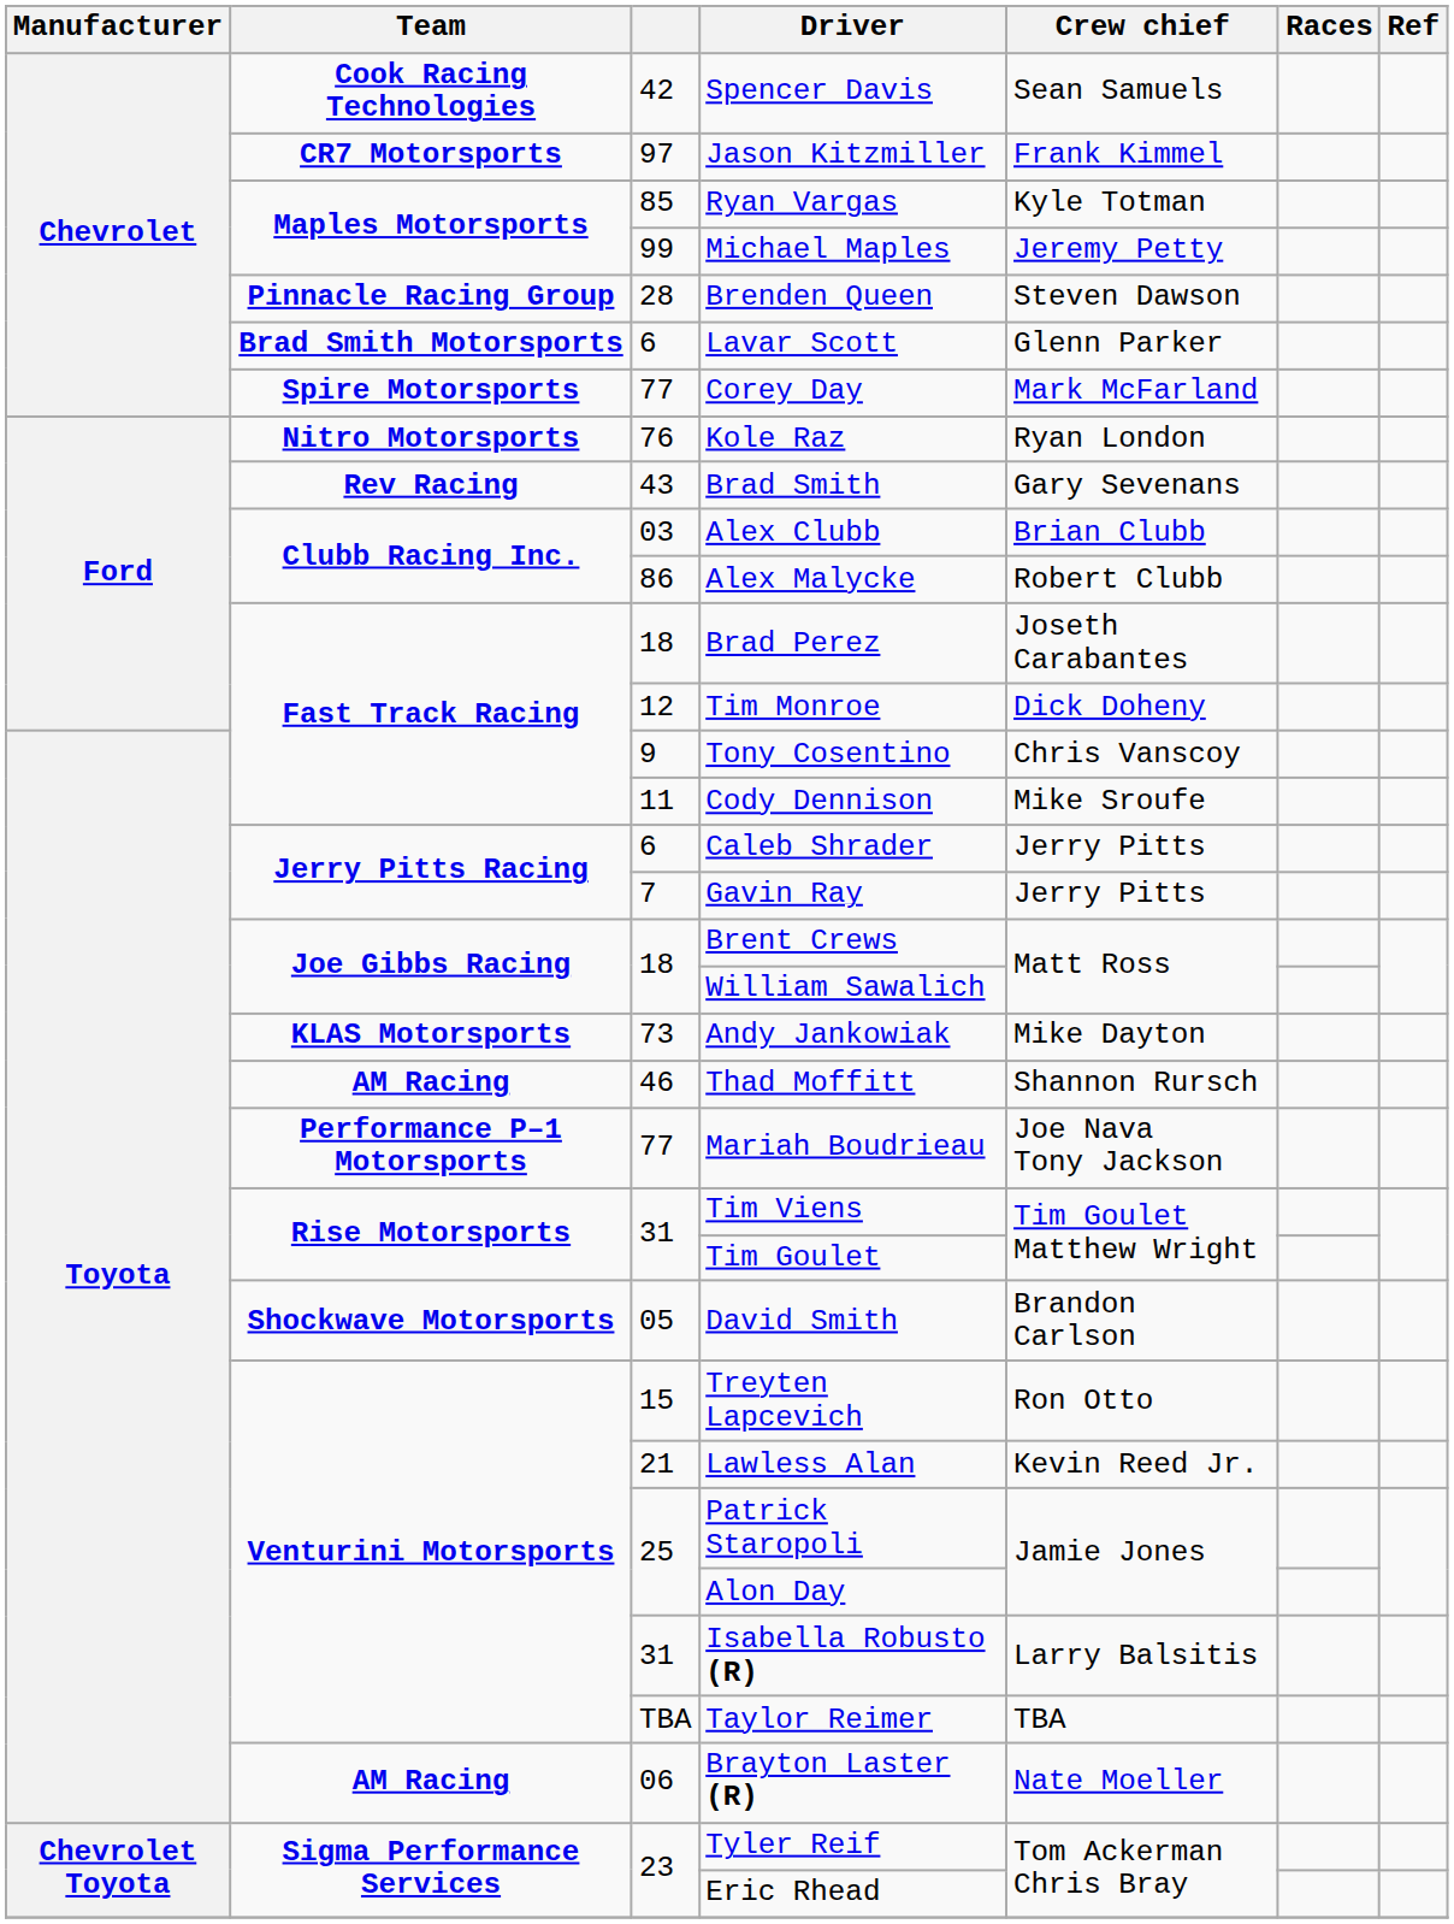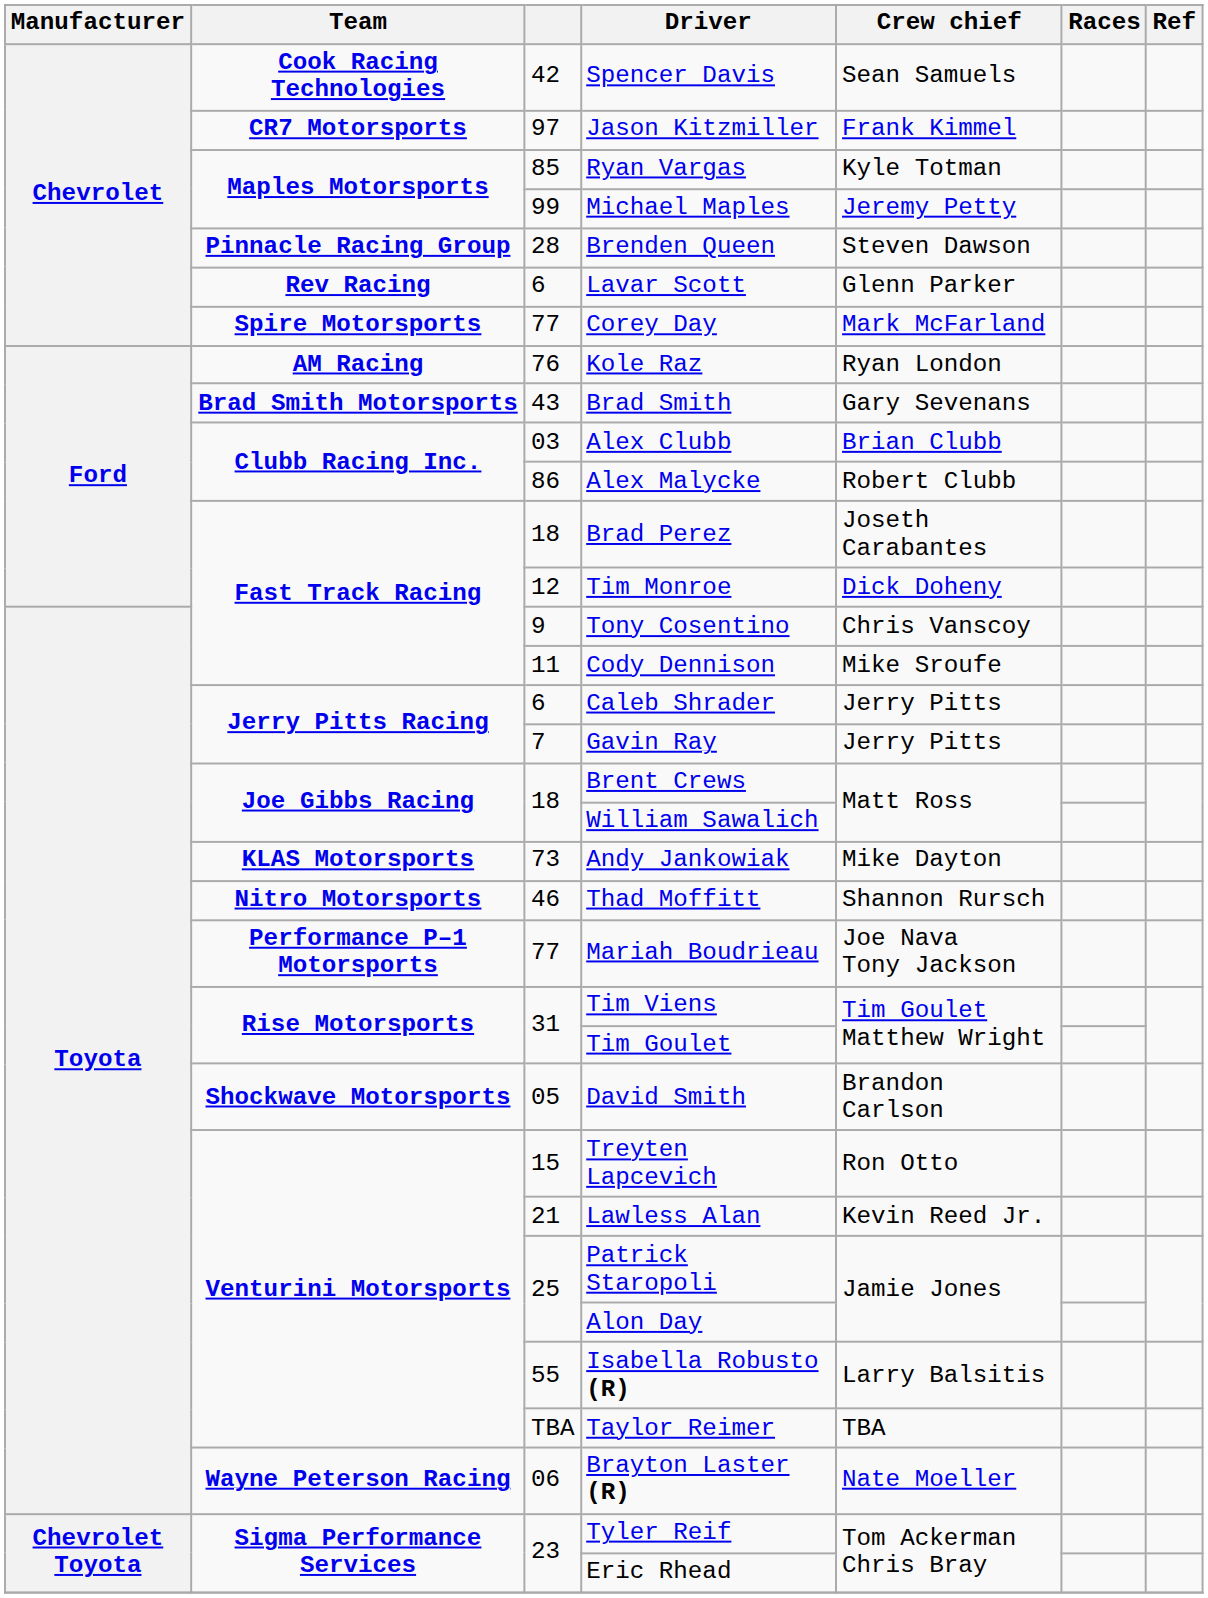Lavar Scott | Team: Brad Smith Motorsports -> Rev Racing
Kole Raz | Team: Nitro Motorsports -> AM Racing
Brad Smith | Team: Rev Racing -> Brad Smith Motorsports
Thad Moffitt | Team: AM Racing -> Nitro Motorsports
Isabella Robusto (R) | column 3: 31 -> 55
Brayton Laster (R) | Team: AM Racing -> Wayne Peterson Racing
